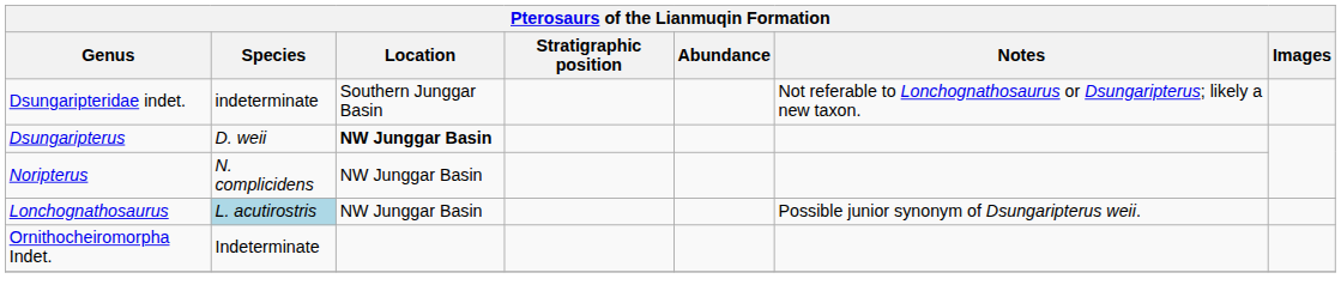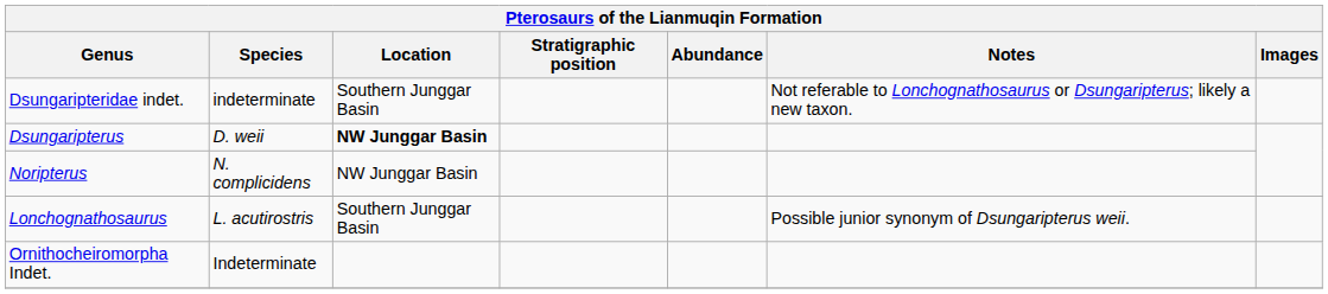Lonchognathosaurus | Species: lightblue background -> no background
Lonchognathosaurus | Location: NW Junggar Basin -> Southern Junggar Basin
